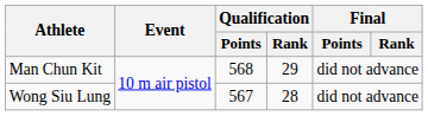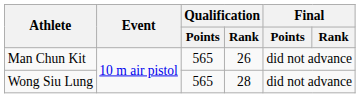Man Chun Kit | Qualification / Points: 568 -> 565
Man Chun Kit | Qualification / Rank: 29 -> 26
Wong Siu Lung | Qualification / Points: 567 -> 565
